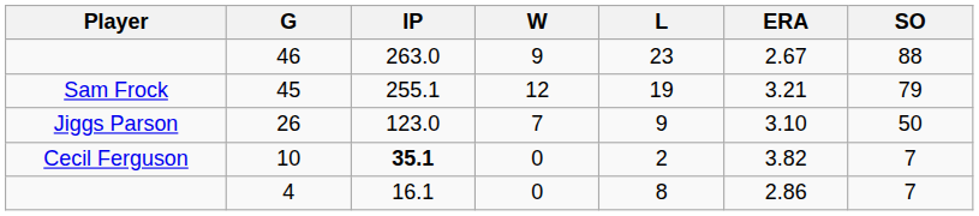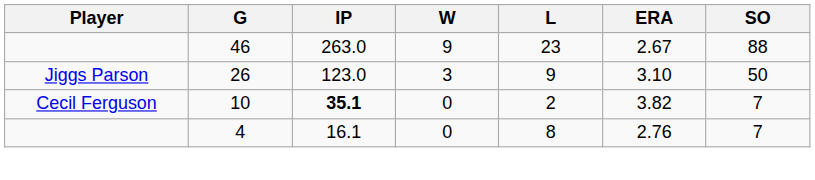- row: Sam Frock | 45 | 255.1 | 12 | 19 | 3.21 | 79
26 | W: 7 -> 3
4 | ERA: 2.86 -> 2.76
